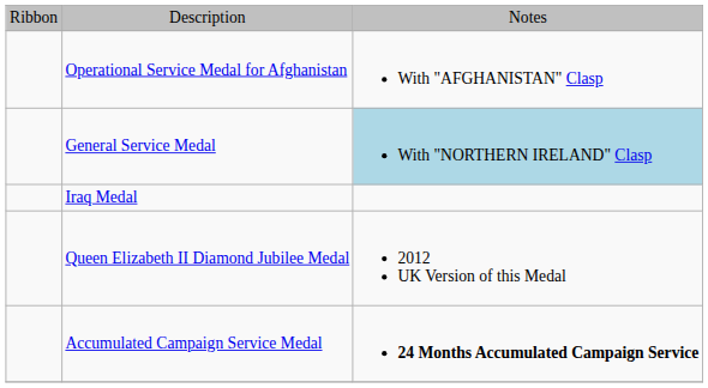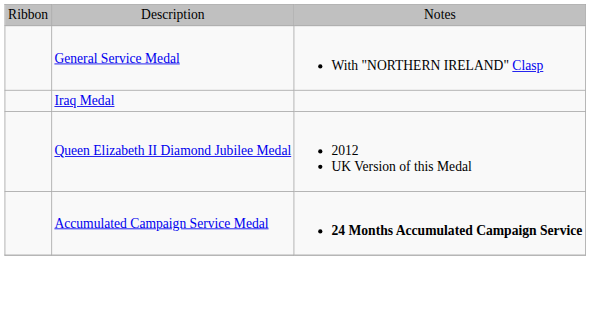- row: Operational Service Medal for Afghanistan | With "AFGHANISTAN" Clasp
General Service Medal | column 3: lightblue background -> no background
